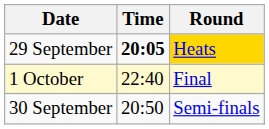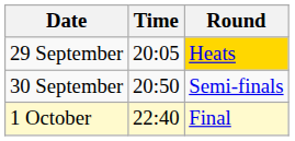29 September | Time: bold -> normal
rows swapped: 30 September <-> 1 October
